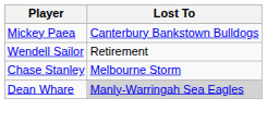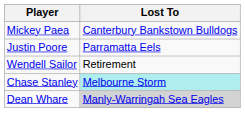+ row: Justin Poore | Parramatta Eels
Chase Stanley | Lost To: no background -> paleturquoise background
